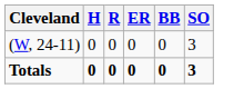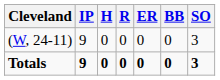+ column: IP | 9 | 9
